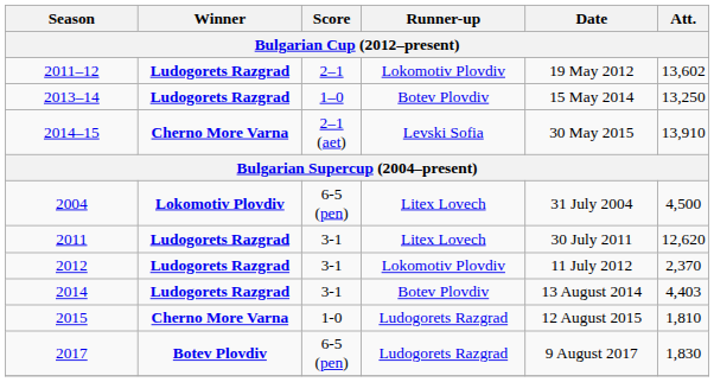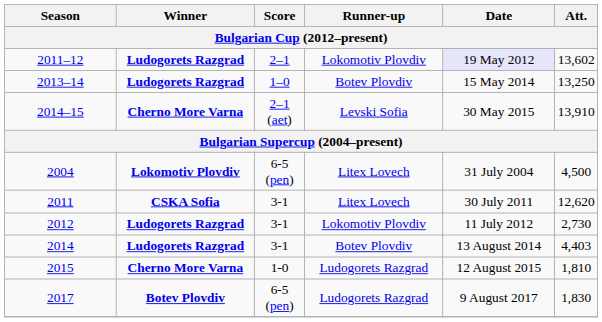2011–12 | Date: no background -> lavender background
2011 | Winner: Ludogorets Razgrad -> CSKA Sofia
2012 | Att.: 2,370 -> 2,730
